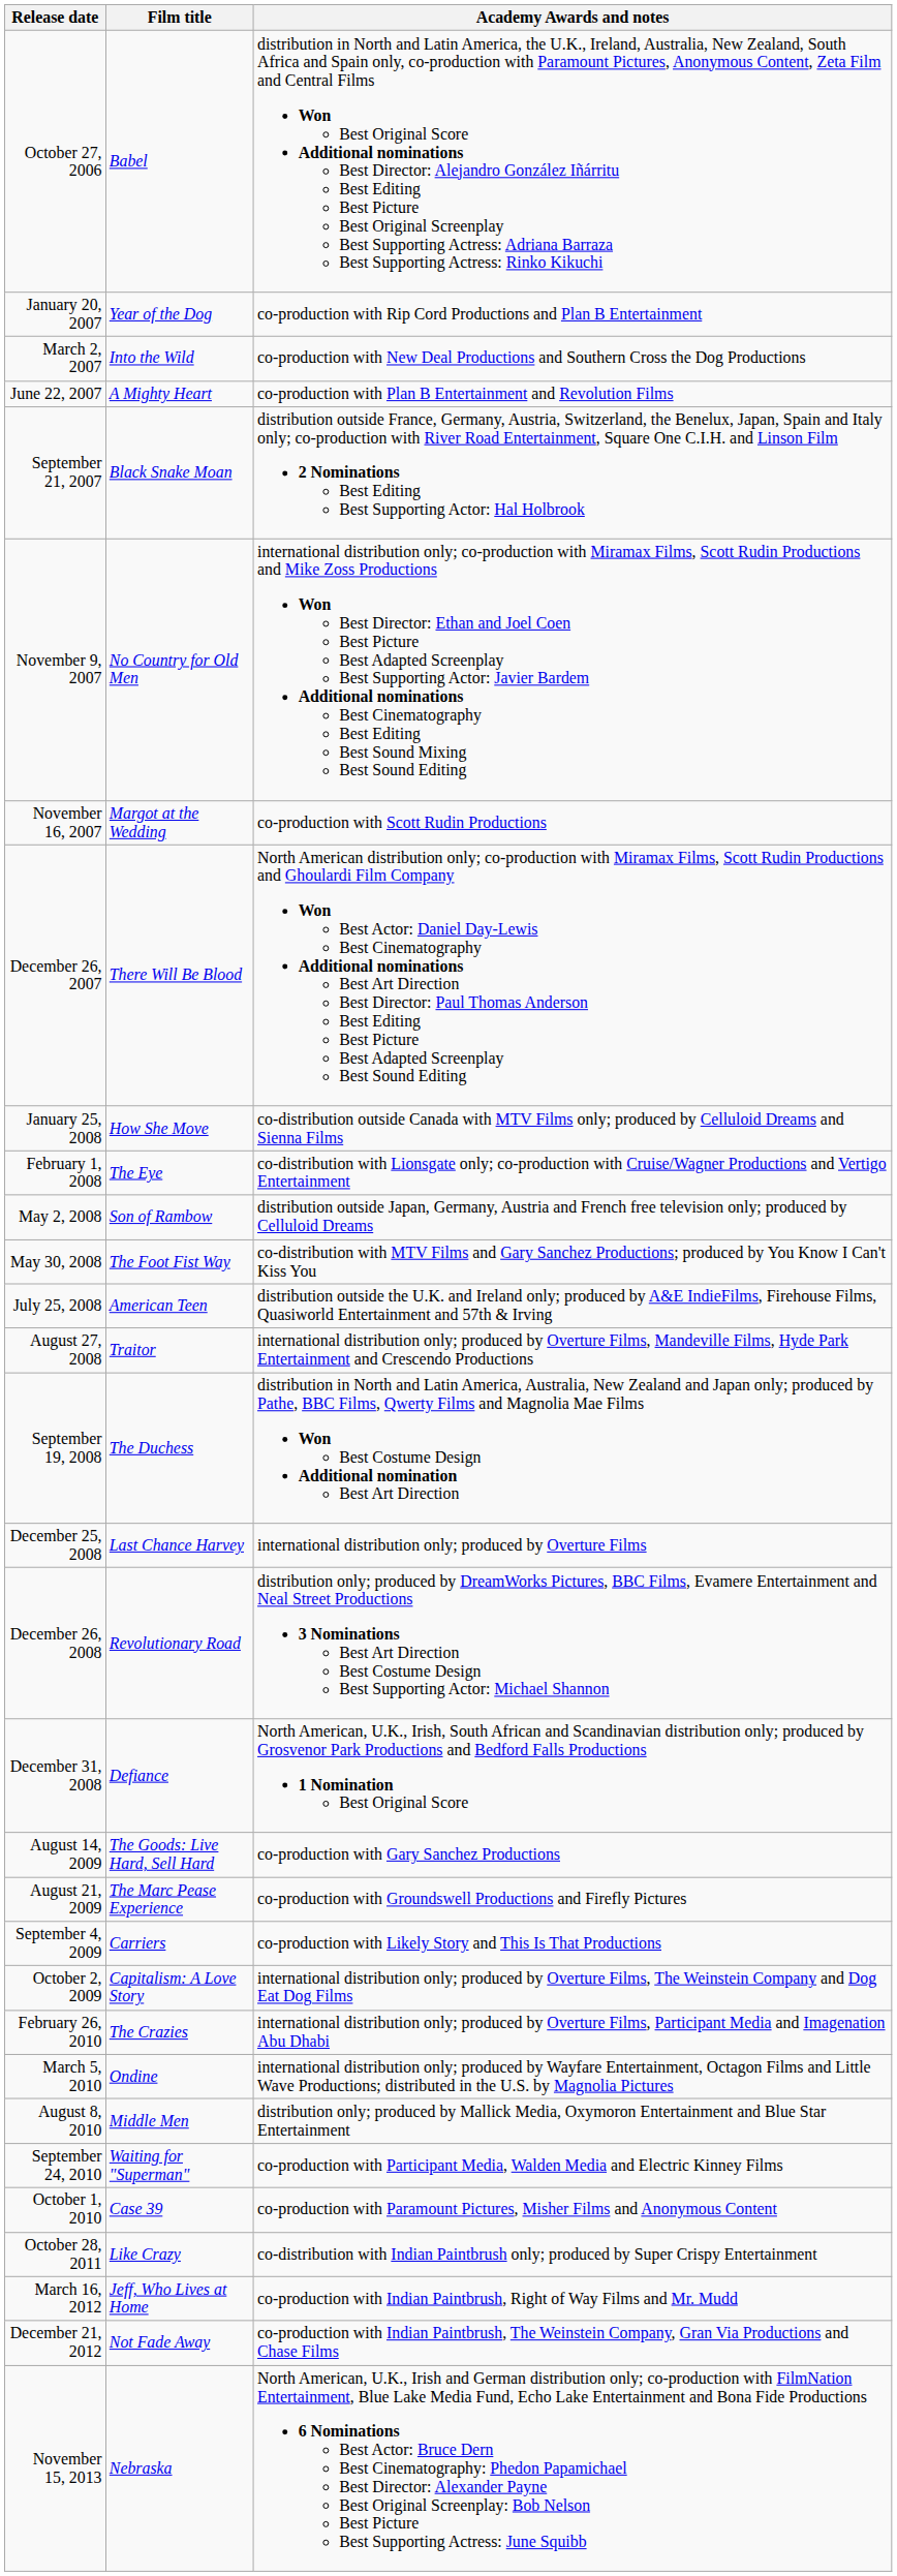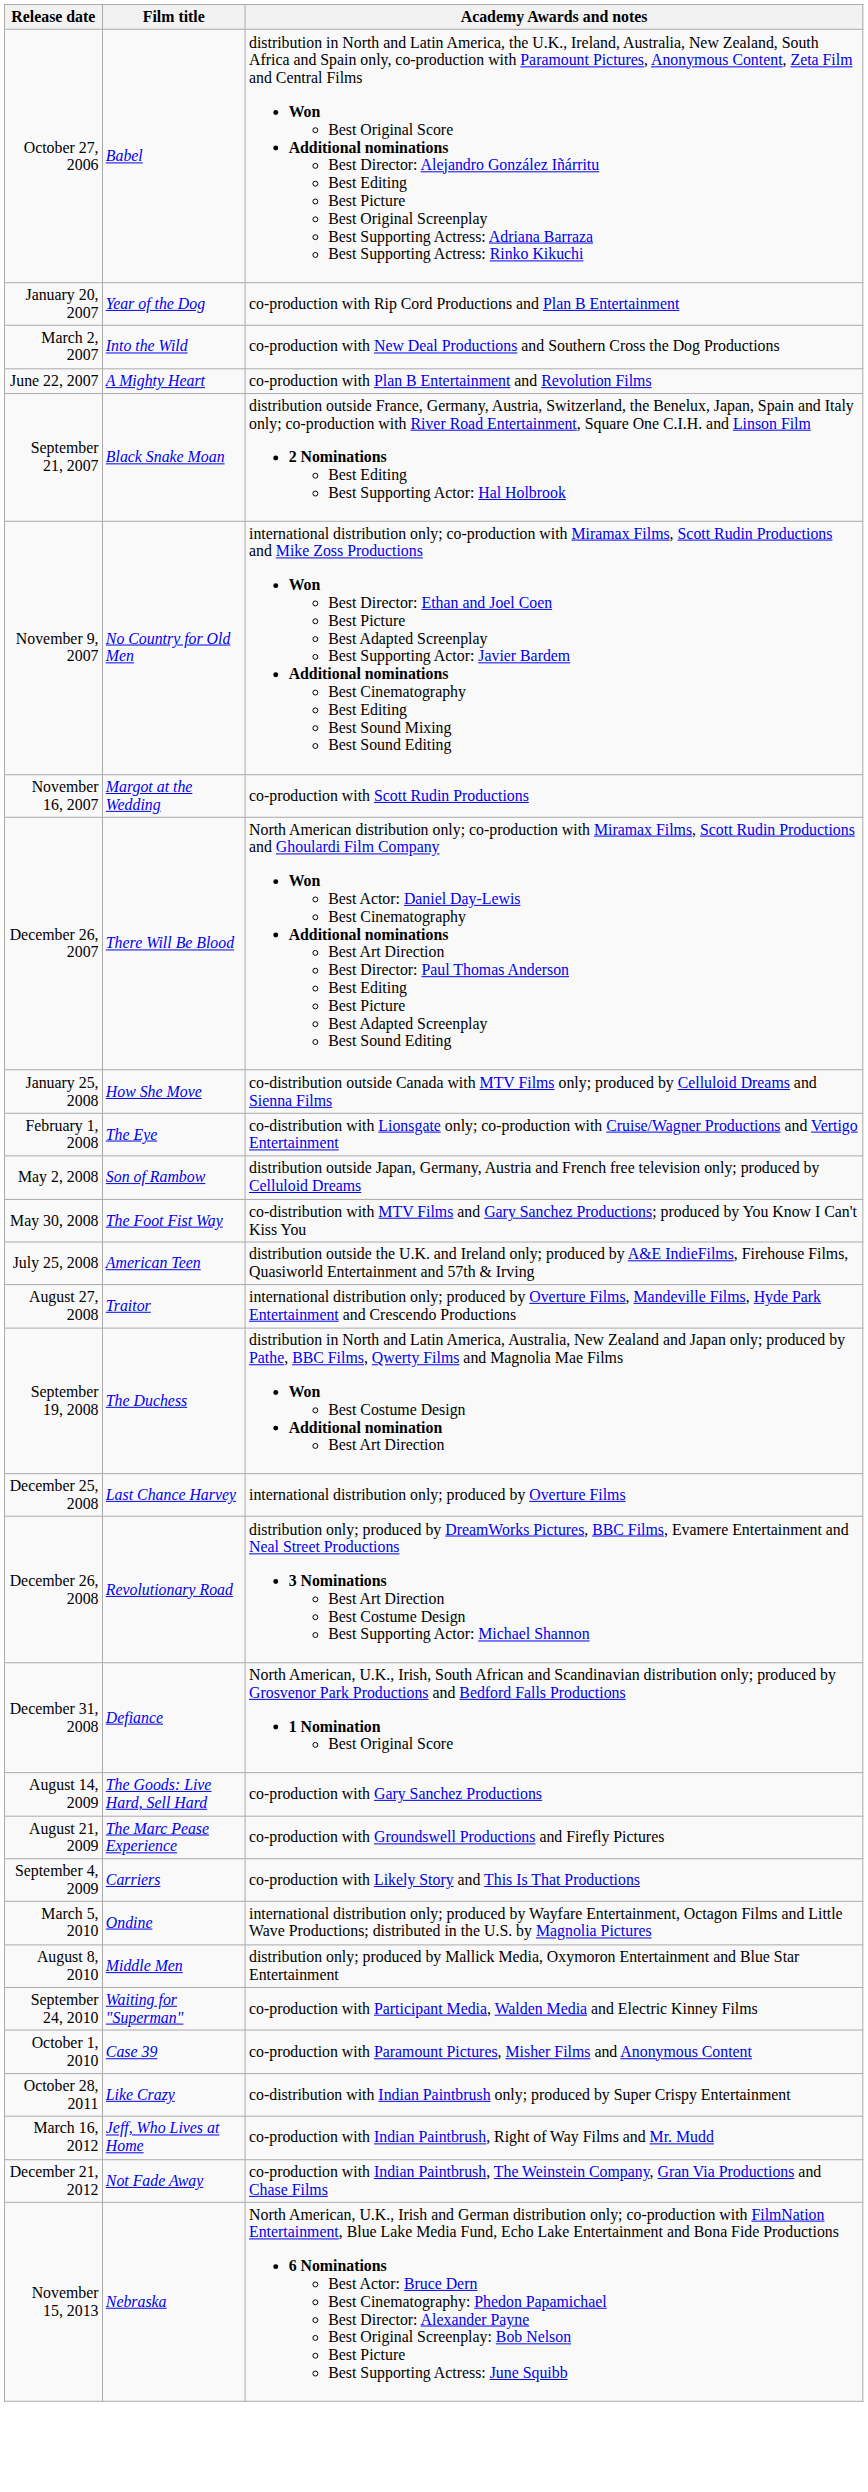- row: October 2, 2009 | Capitalism: A Love Story | international distribution only; produced by Overture Films, The Weinstein Company and Dog Eat Dog Films
- row: February 26, 2010 | The Crazies | international distribution only; produced by Overture Films, Participant Media and Imagenation Abu Dhabi
